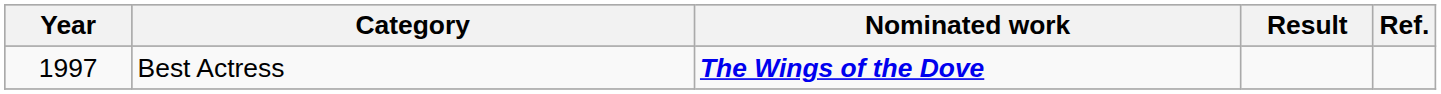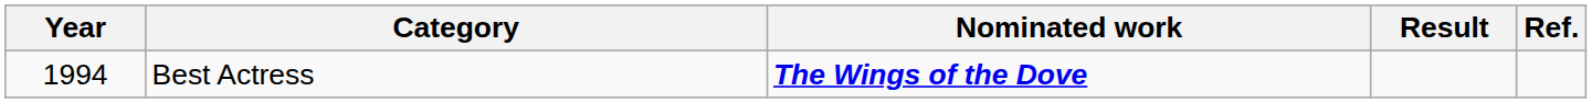Best Actress | Year: 1997 -> 1994
